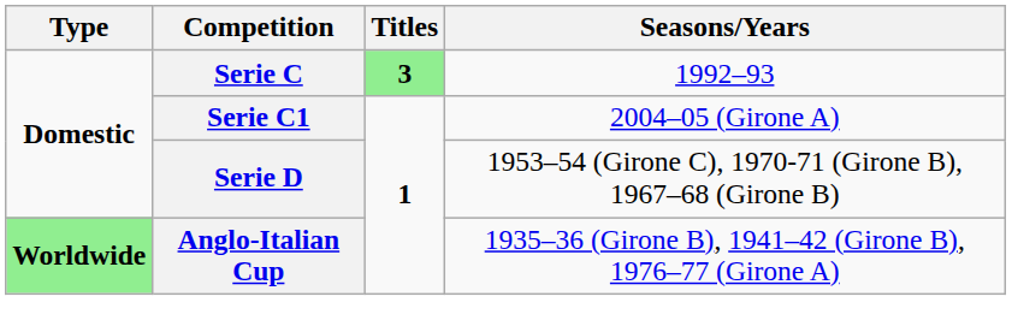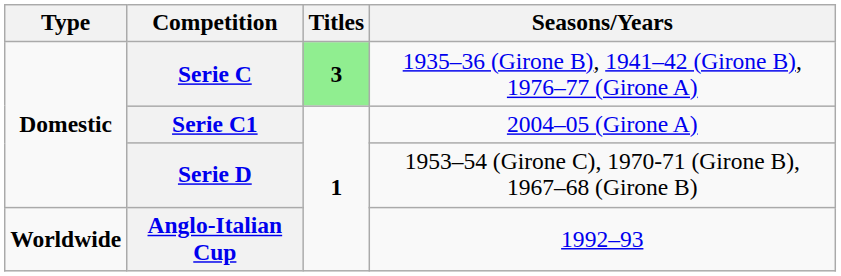Serie C | Seasons/Years: 1992–93 -> 1935–36 (Girone B), 1941–42 (Girone B), 1976–77 (Girone A)
Anglo-Italian Cup | Type: lightgreen background -> no background
Anglo-Italian Cup | Seasons/Years: 1935–36 (Girone B), 1941–42 (Girone B), 1976–77 (Girone A) -> 1992–93
